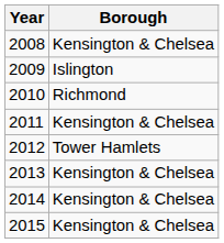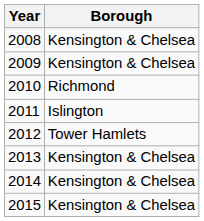2009 | Borough: Islington -> Kensington & Chelsea
2011 | Borough: Kensington & Chelsea -> Islington
